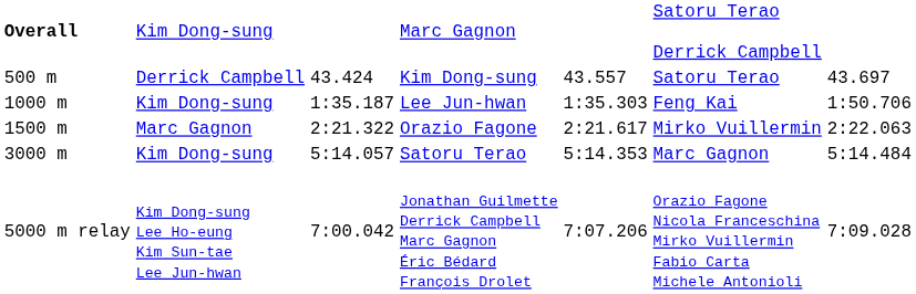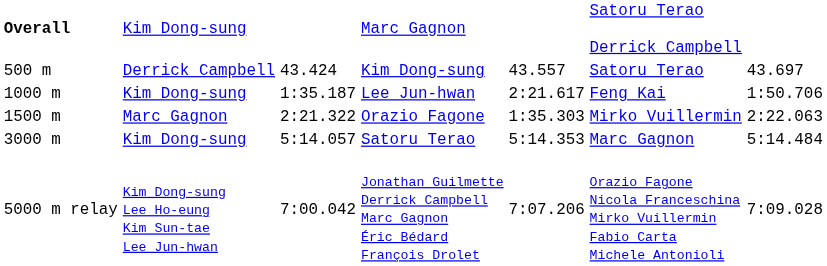Lee Jun-hwan | column 5: 1:35.303 -> 2:21.617
Orazio Fagone | column 5: 2:21.617 -> 1:35.303
